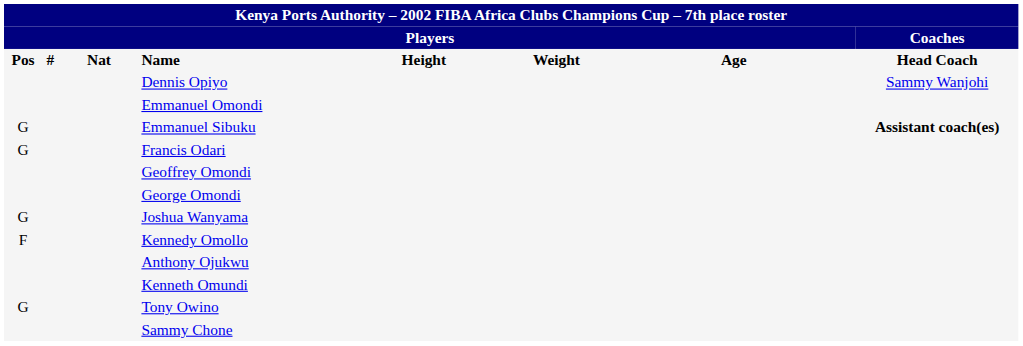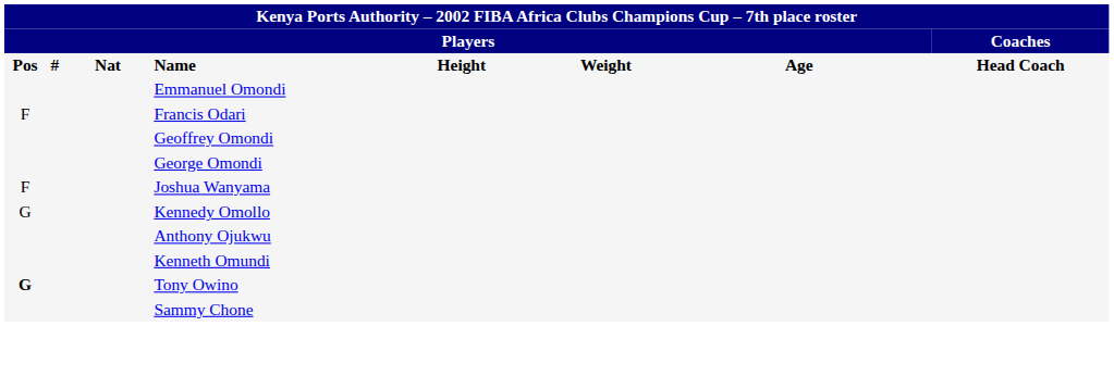- row: Dennis Opiyo | Sammy Wanjohi
- row: G | Emmanuel Sibuku | Assistant coach(es)
Francis Odari | column 1: G -> F
Joshua Wanyama | column 1: G -> F
Kennedy Omollo | column 1: F -> G
Tony Owino | column 1: normal -> bold
